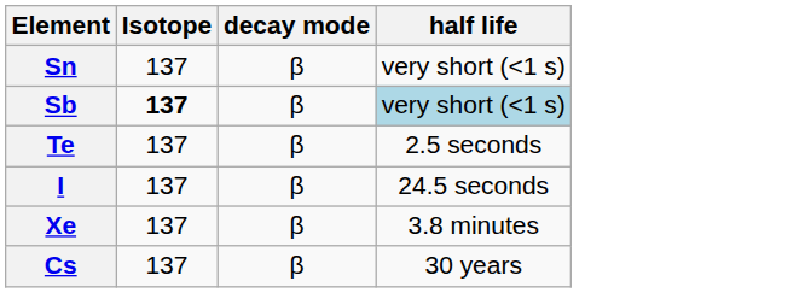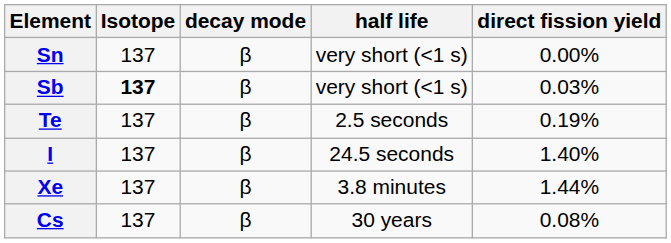+ column: direct fission yield | 0.00% | 0.03% | 0.19% | 1.40% | 1.44% | 0.08%
Sb | half life: lightblue background -> no background
